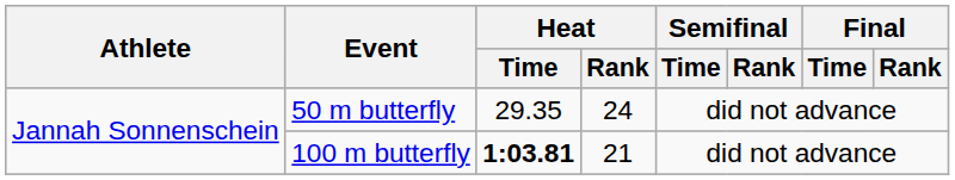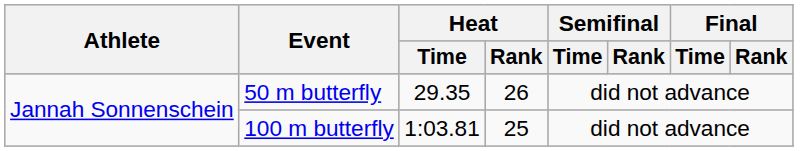50 m butterfly | Heat / Rank: 24 -> 26
100 m butterfly | Heat / Time: bold -> normal
100 m butterfly | Heat / Rank: 21 -> 25
